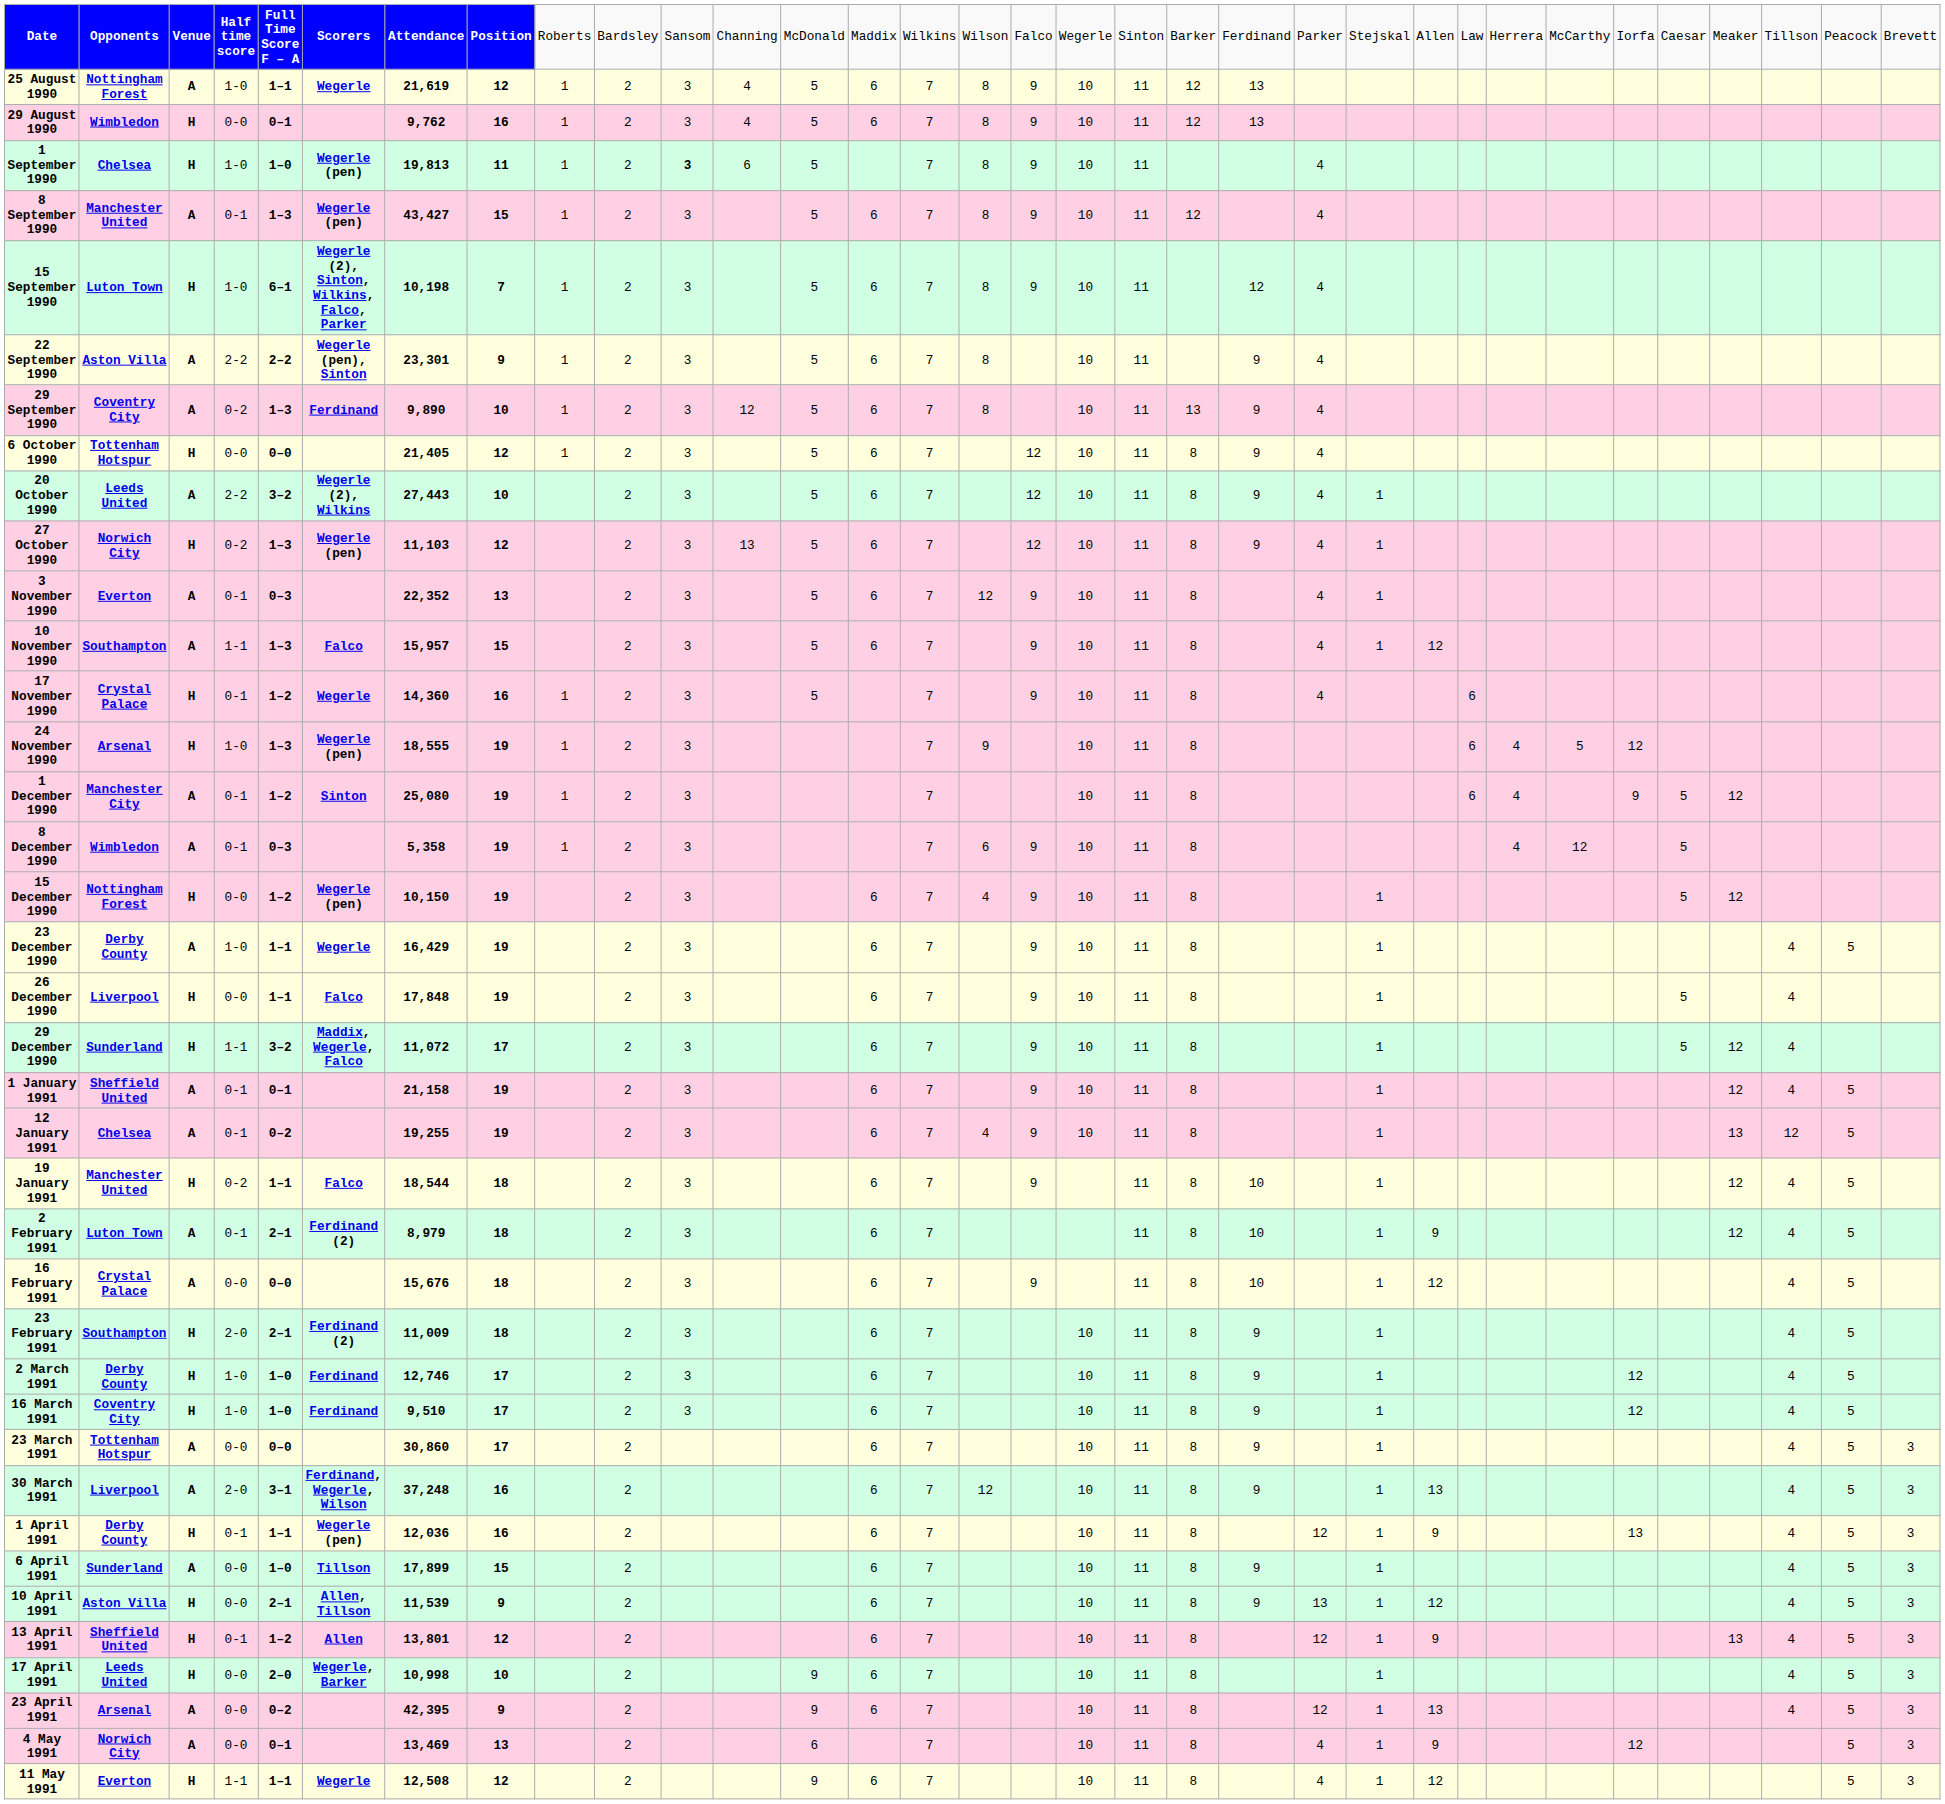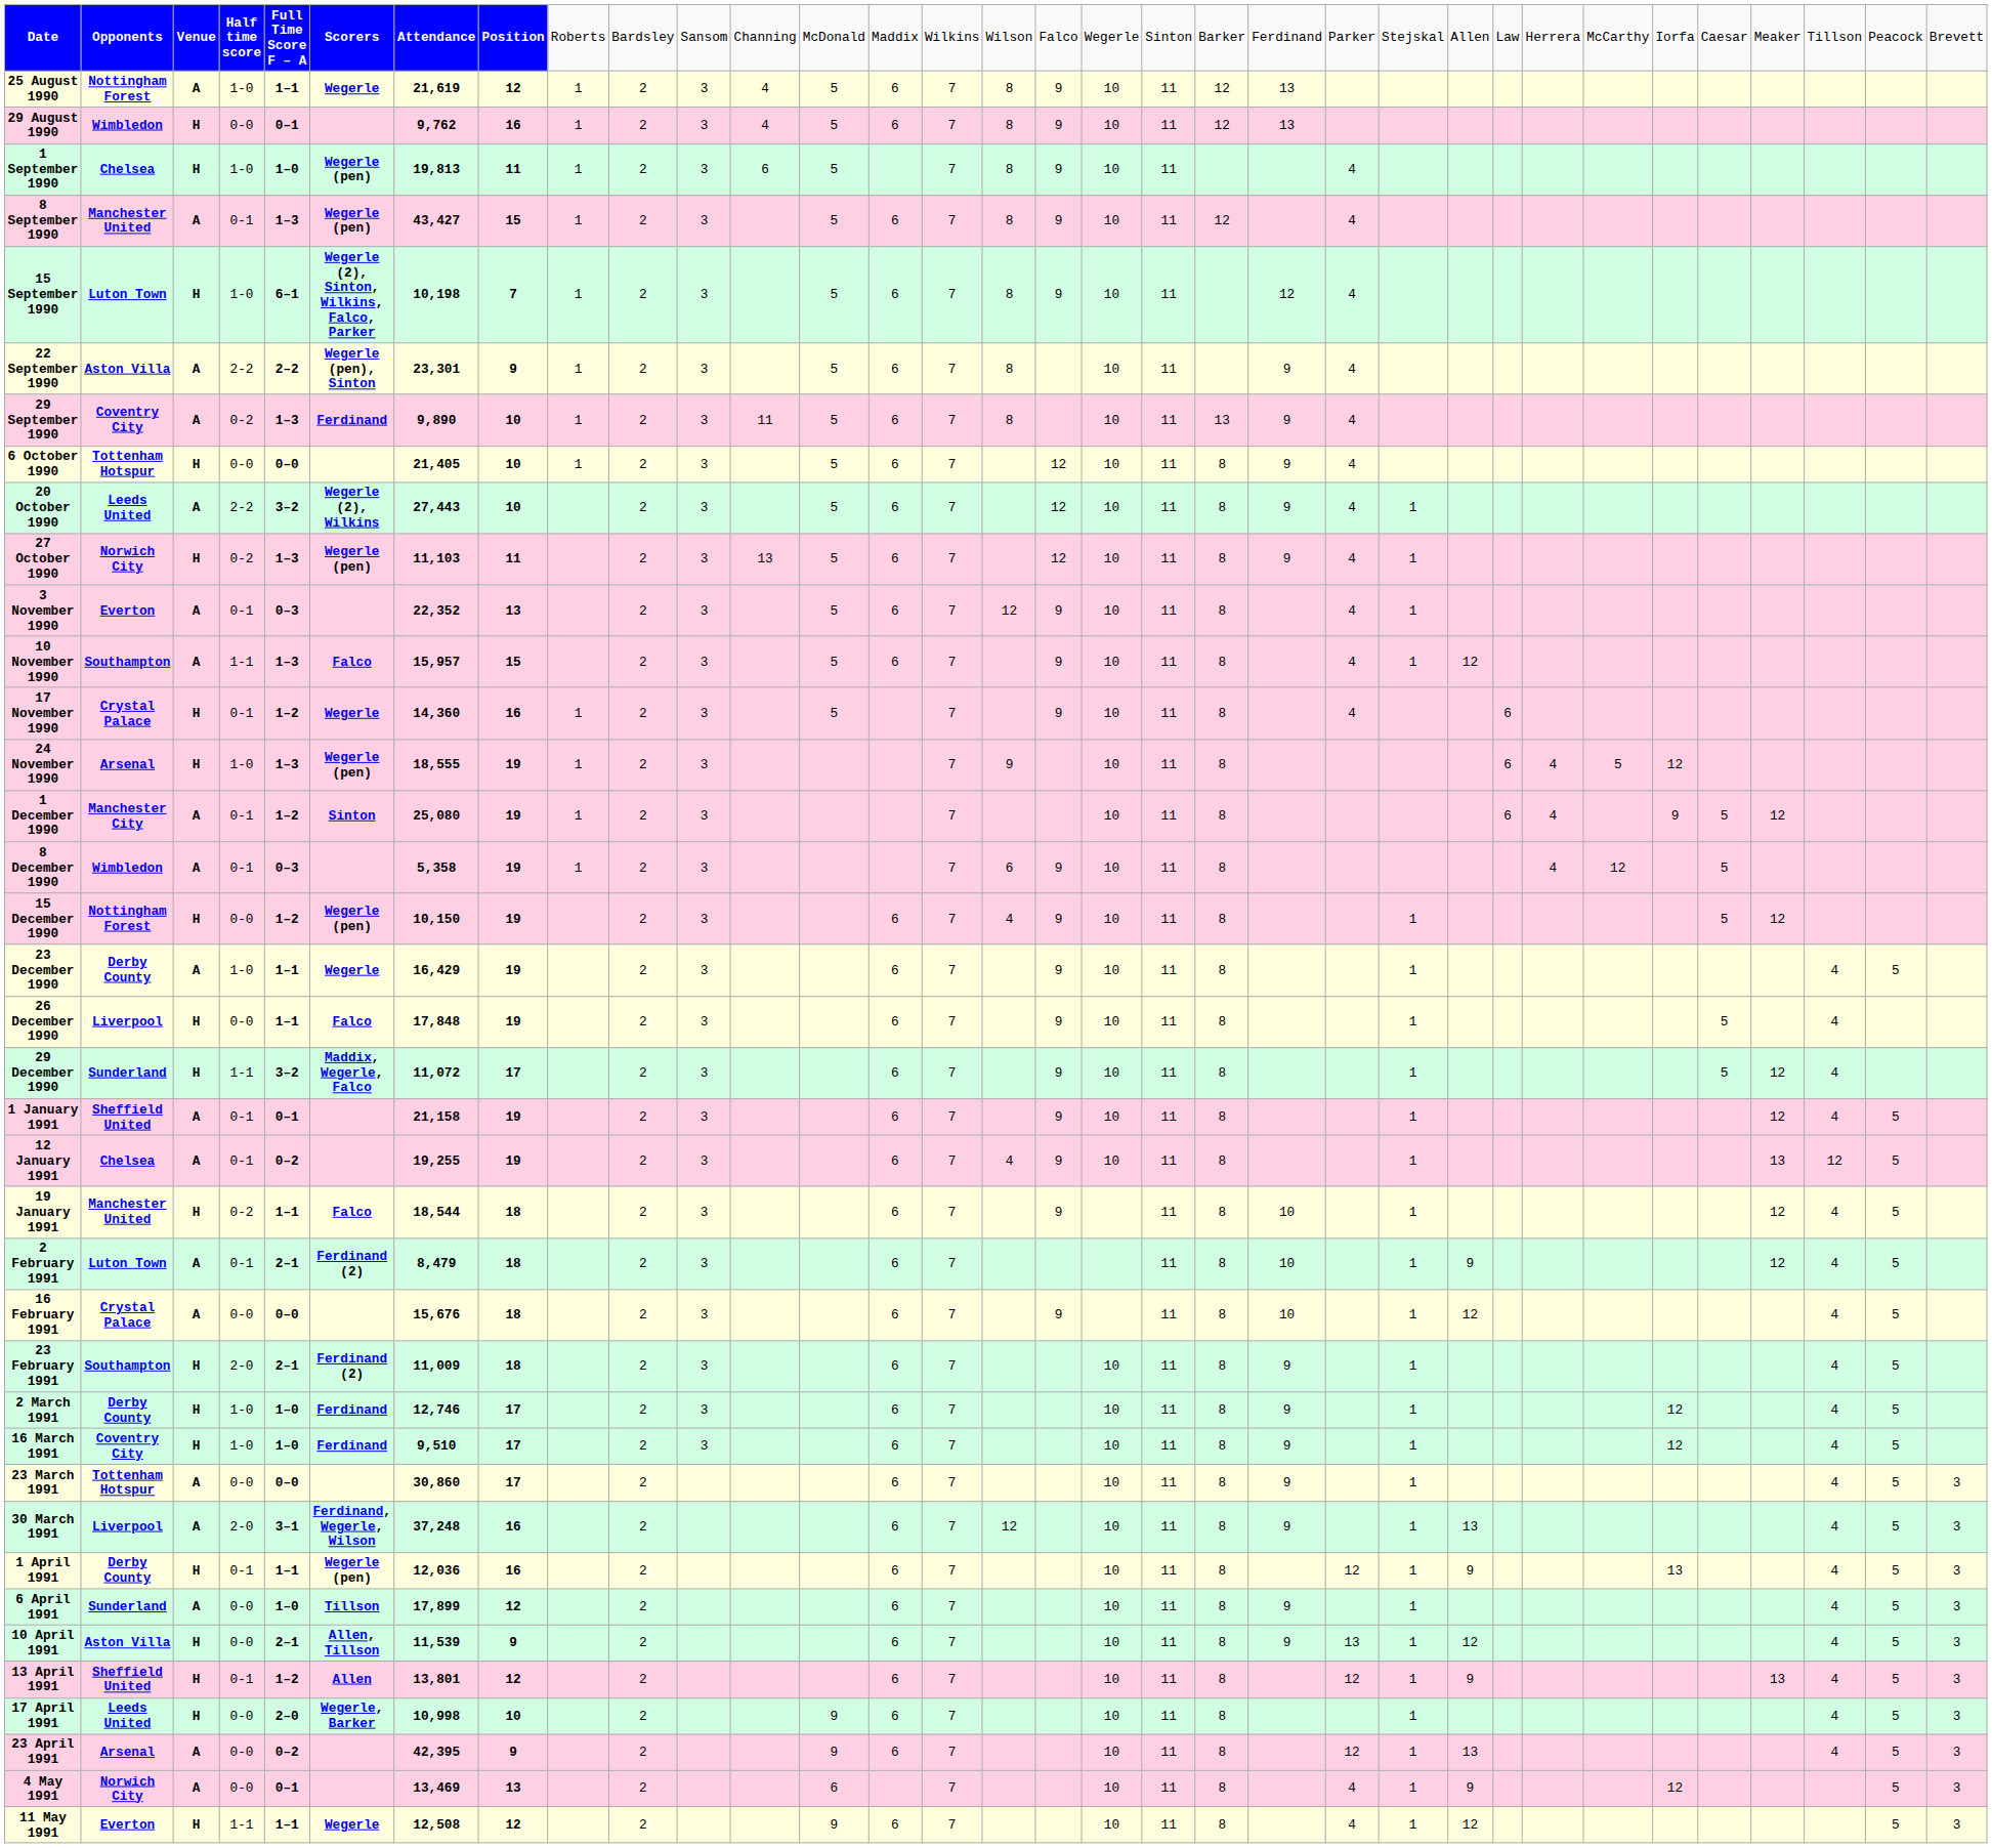1 September 1990 | column 11: bold -> normal
29 September 1990 | column 12: 12 -> 11
6 October 1990 | column 8: 12 -> 10
27 October 1990 | column 8: 12 -> 11
2 February 1991 | column 7: 8,979 -> 8,479
6 April 1991 | column 8: 15 -> 12
